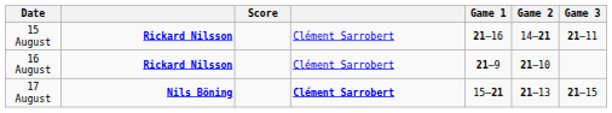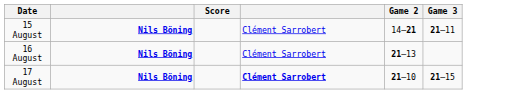- column: Game 1 | 21–16 | 21–9 | 15–21
15 August | column 2: Rickard Nilsson -> Nils Böning
16 August | column 2: Rickard Nilsson -> Nils Böning
16 August | Game 2: 21–10 -> 21–13
17 August | Game 2: 21–13 -> 21–10
